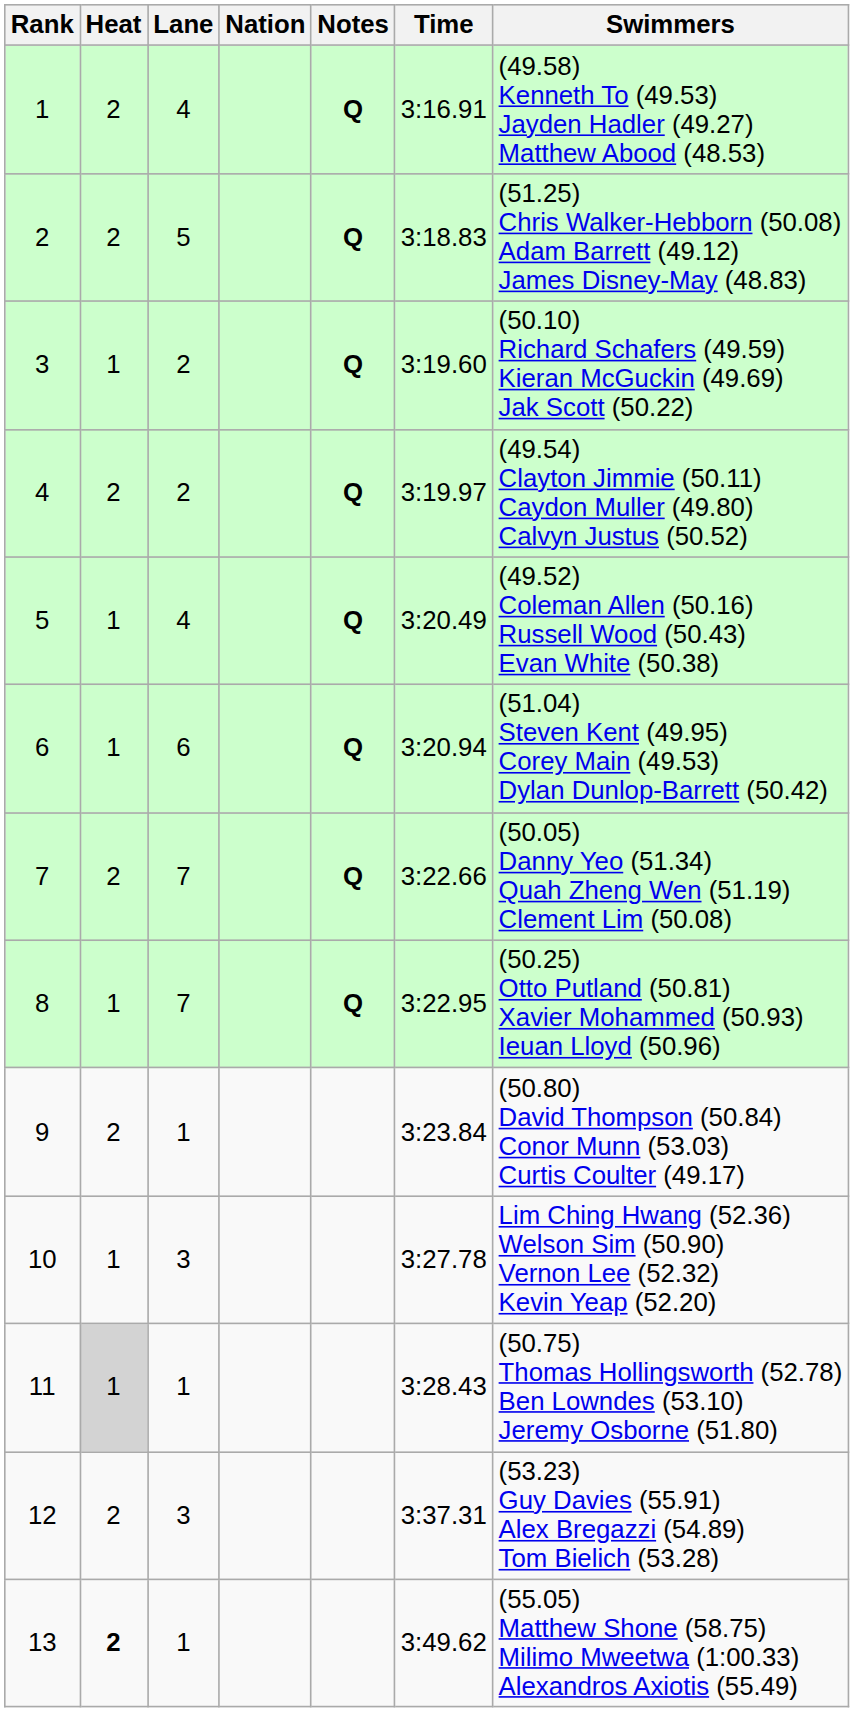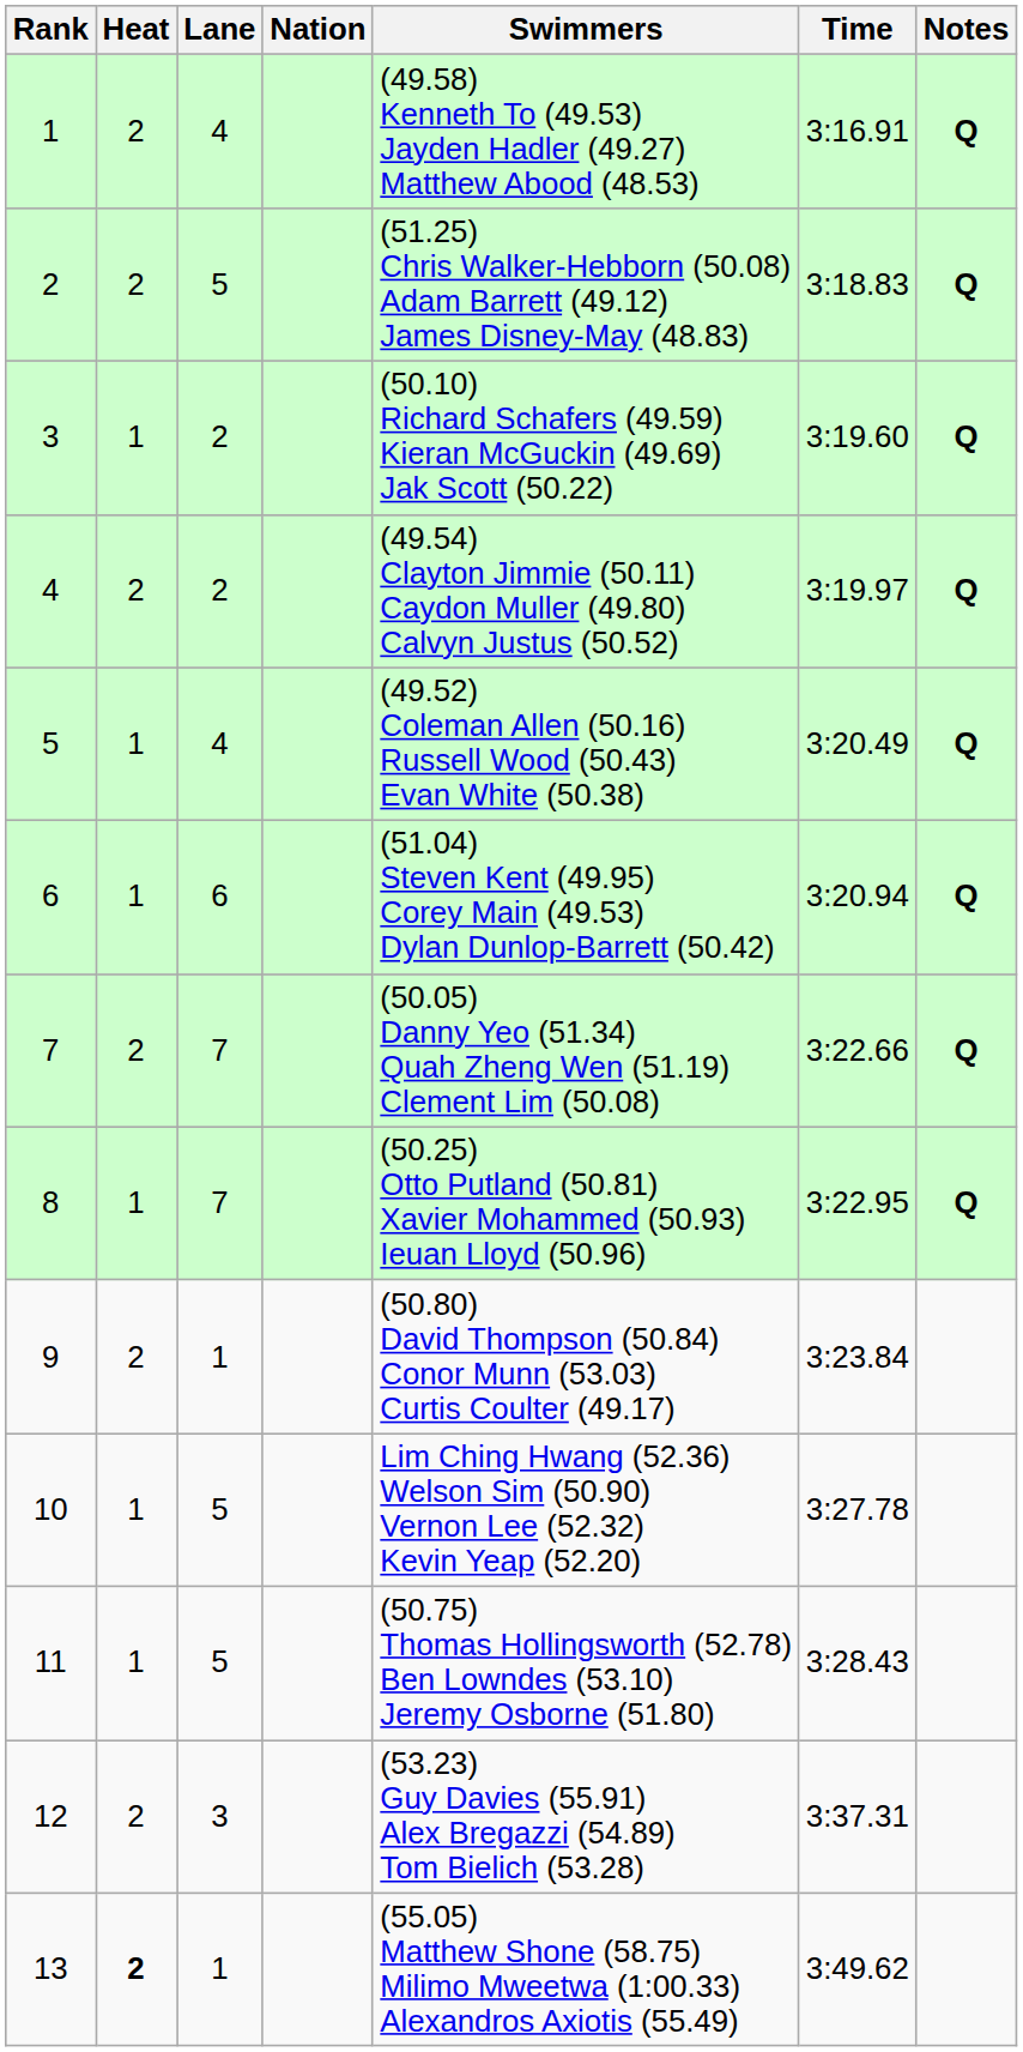columns swapped: Swimmers <-> Notes
10 | Lane: 3 -> 5
11 | Heat: lightgrey background -> no background
11 | Lane: 1 -> 5
